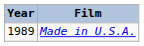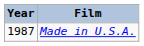Made in U.S.A. | Year: 1989 -> 1987
